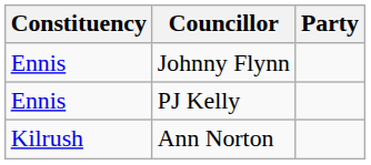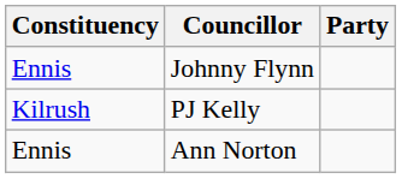PJ Kelly | Constituency: Ennis -> Kilrush
Ann Norton | Constituency: Kilrush -> Ennis
